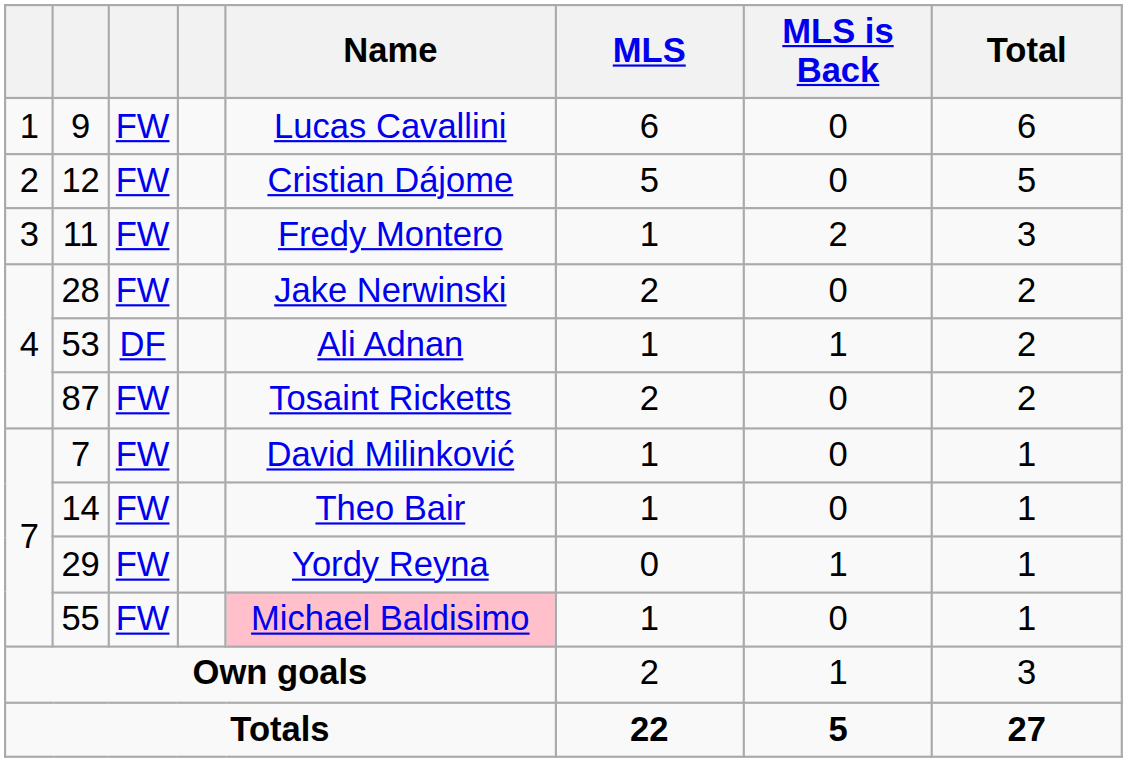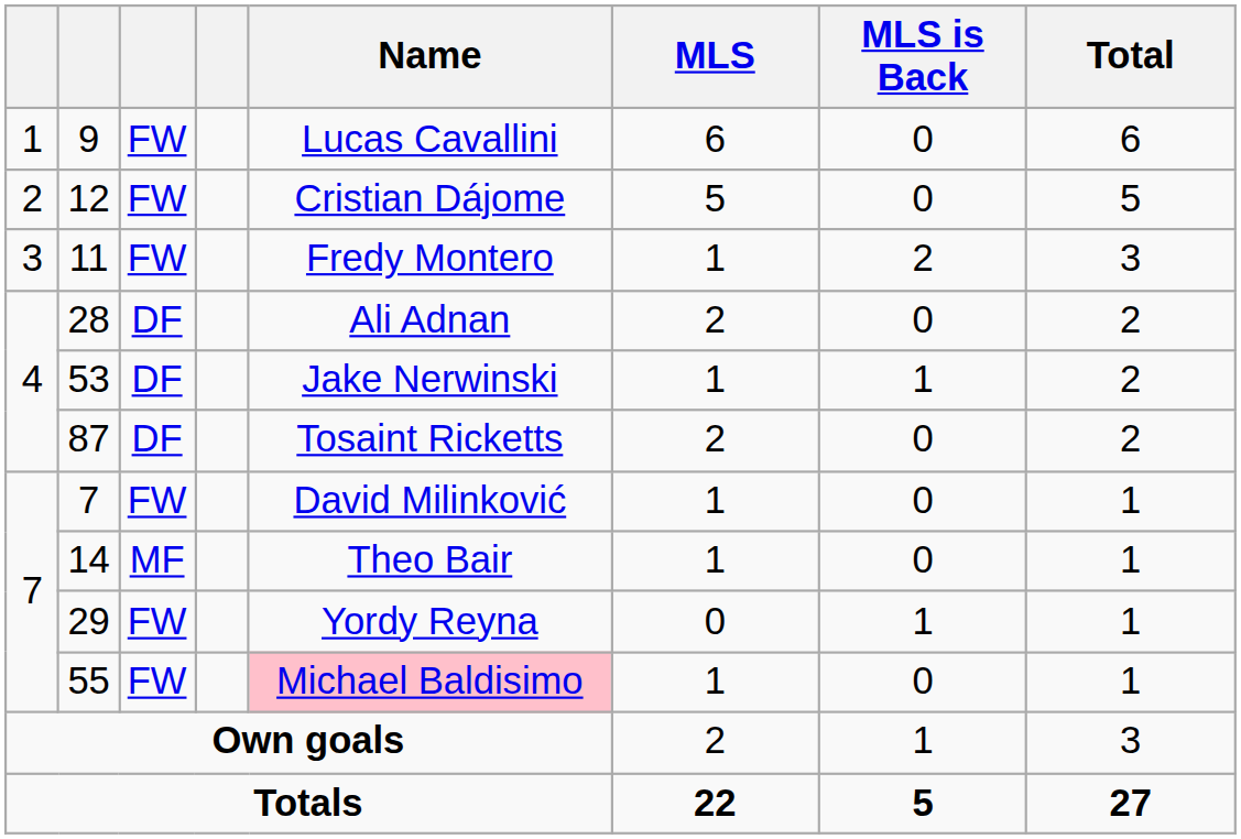28 | column 3: FW -> DF
28 | Name: Jake Nerwinski -> Ali Adnan
53 | Name: Ali Adnan -> Jake Nerwinski
87 | column 3: FW -> DF
14 | column 3: FW -> MF
